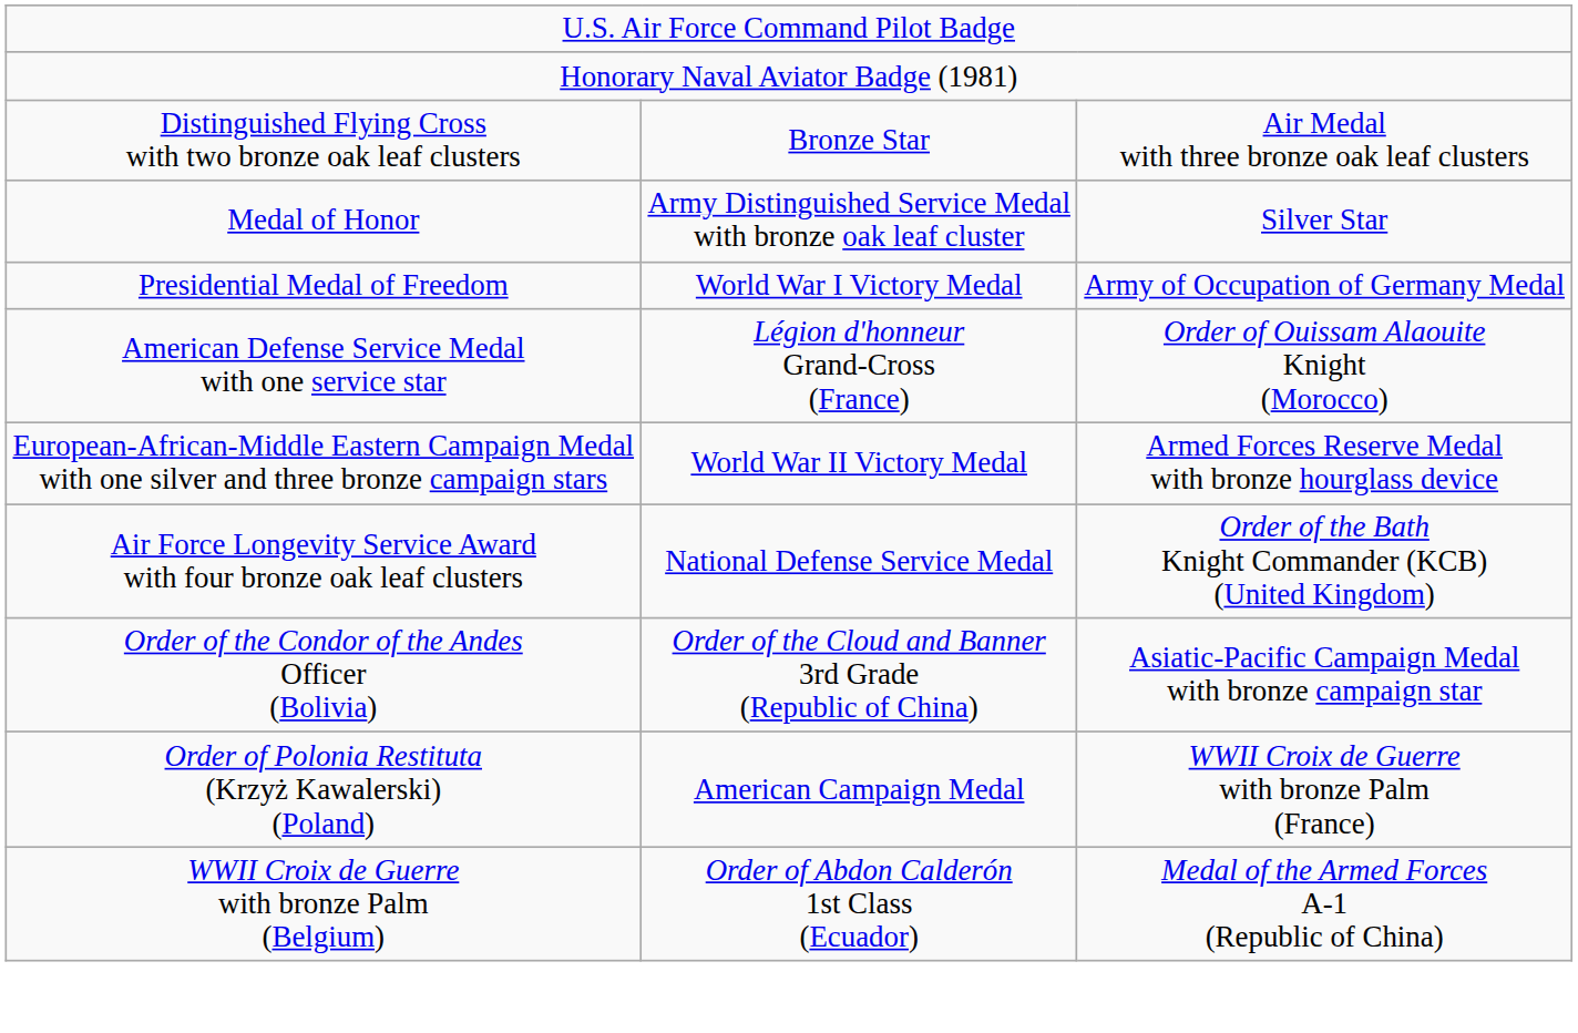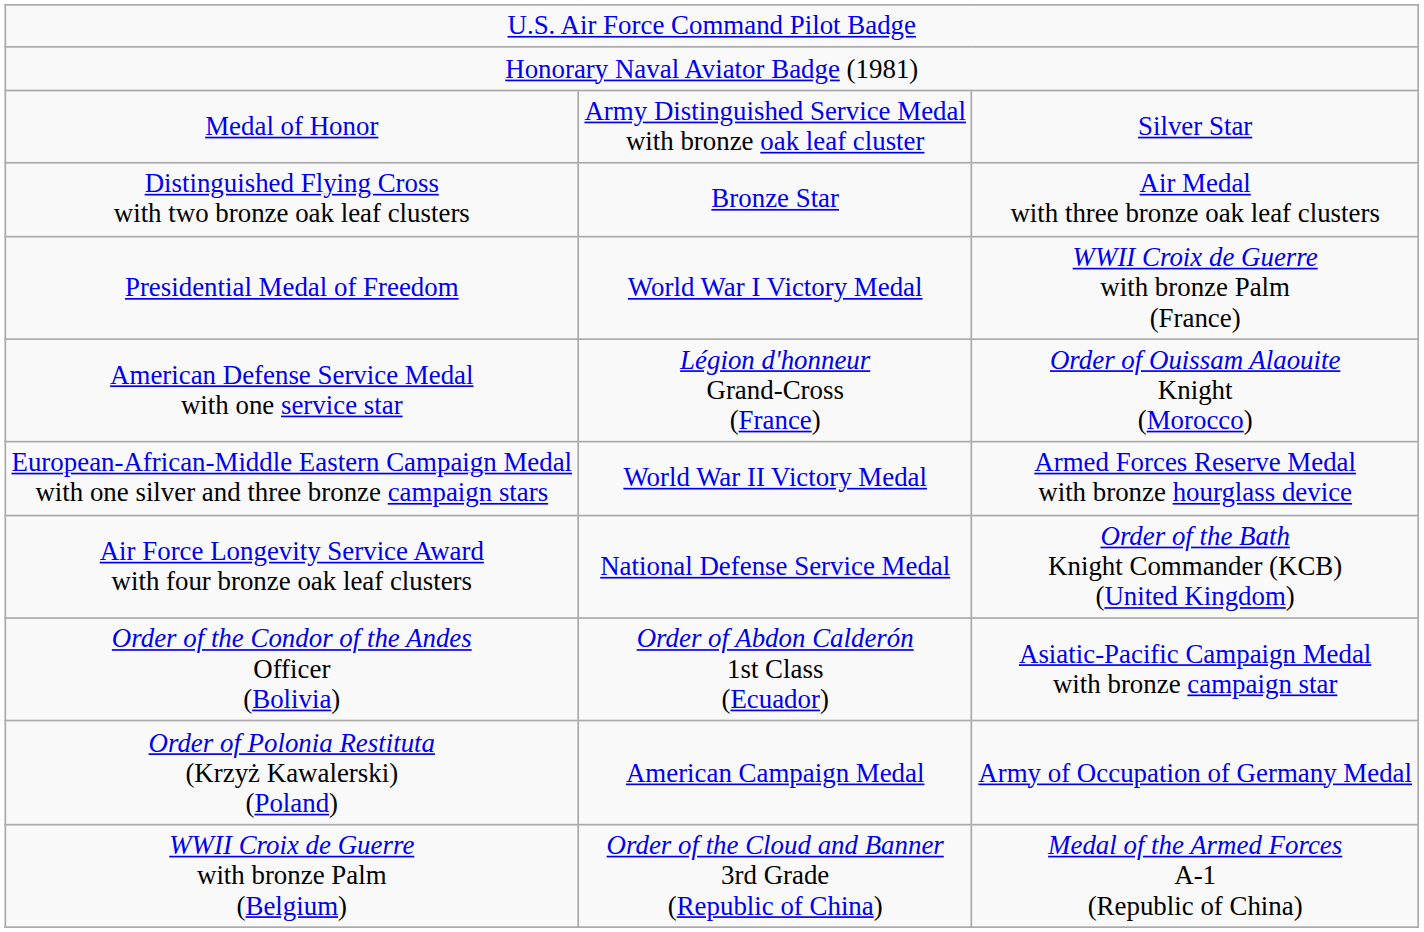rows swapped: Medal of Honor <-> Distinguished Flying Cross with two bronze oak leaf clusters
Presidential Medal of Freedom | column 3: Army of Occupation of Germany Medal -> WWII Croix de Guerre with bronze Palm (France)
Order of the Condor of the Andes Officer (Bolivia) | column 2: Order of the Cloud and Banner 3rd Grade (Republic of China) -> Order of Abdon Calderón 1st Class (Ecuador)
Order of Polonia Restituta (Krzyż Kawalerski) (Poland) | column 3: WWII Croix de Guerre with bronze Palm (France) -> Army of Occupation of Germany Medal
WWII Croix de Guerre with bronze Palm (Belgium) | column 2: Order of Abdon Calderón 1st Class (Ecuador) -> Order of the Cloud and Banner 3rd Grade (Republic of China)
